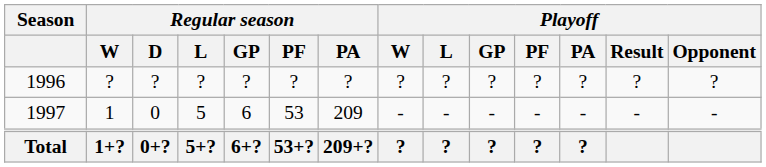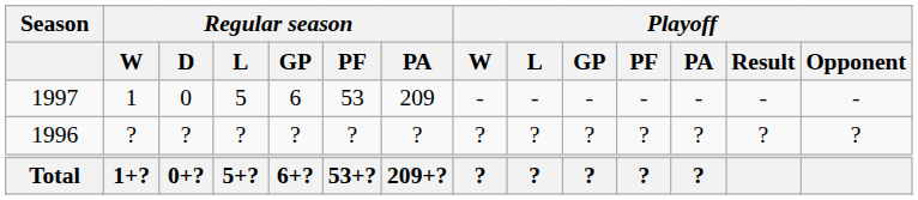rows swapped: 1996 <-> 1997
